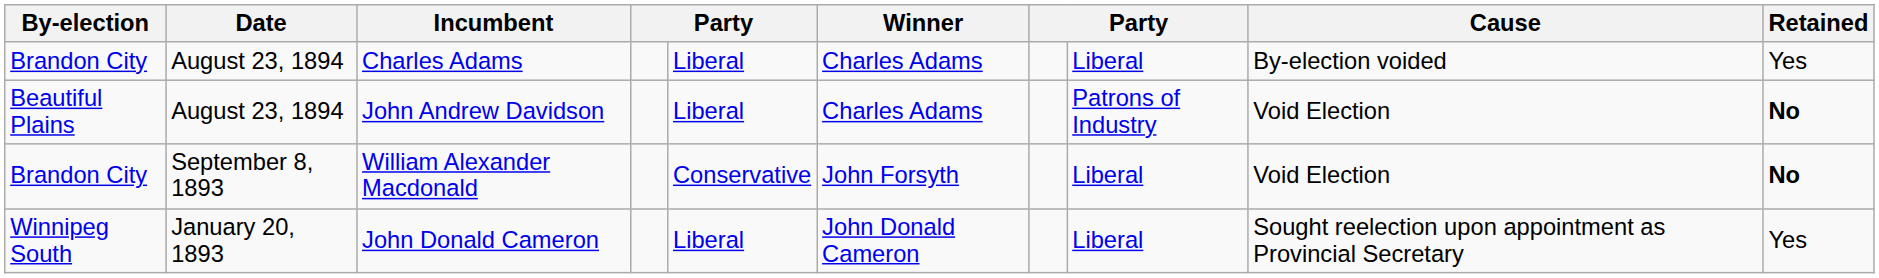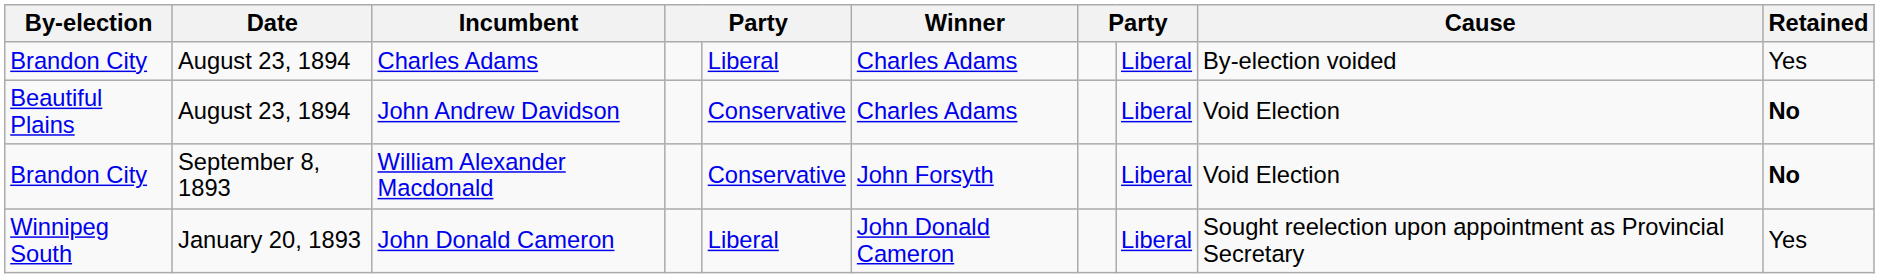John Andrew Davidson | column 5: Liberal -> Conservative
John Andrew Davidson | column 8: Patrons of Industry -> Liberal
